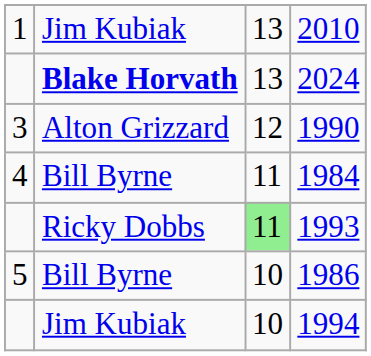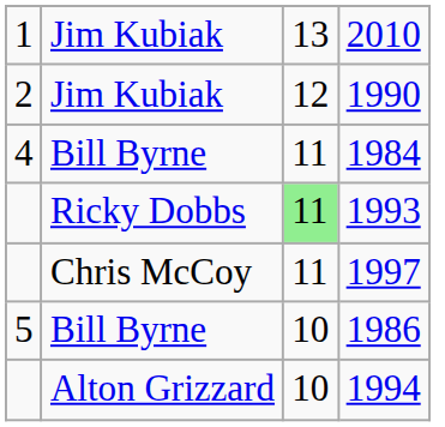- row: Blake Horvath | 13 | 2024
1990 | column 1: 3 -> 2
1990 | column 2: Alton Grizzard -> Jim Kubiak
+ row: Chris McCoy | 11 | 1997
1994 | column 2: Jim Kubiak -> Alton Grizzard
